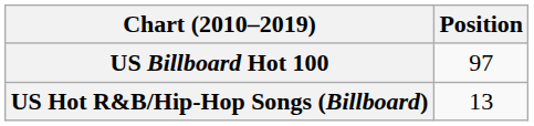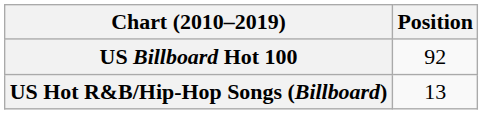US Billboard Hot 100 | Position: 97 -> 92
